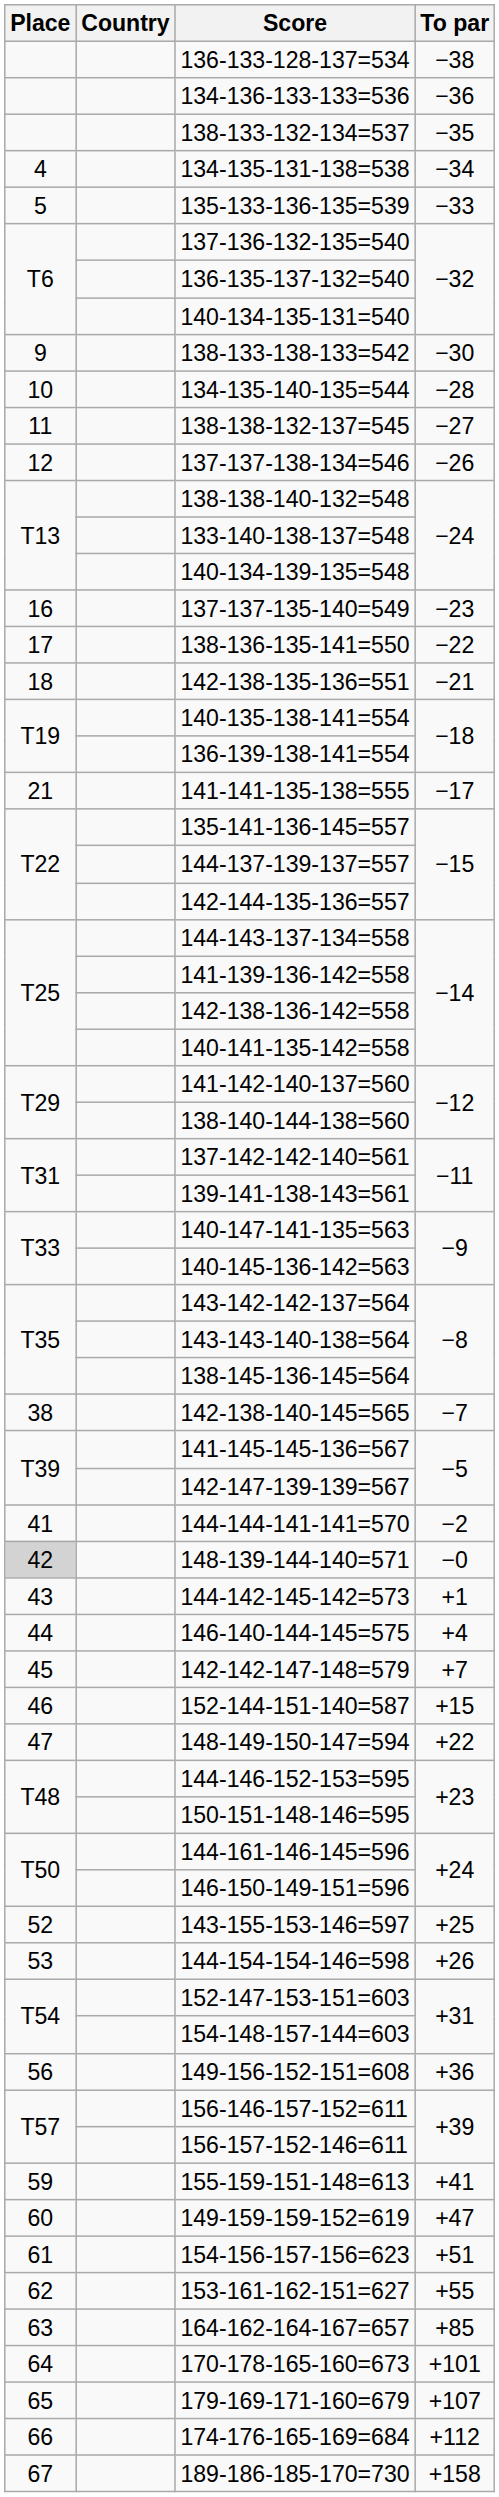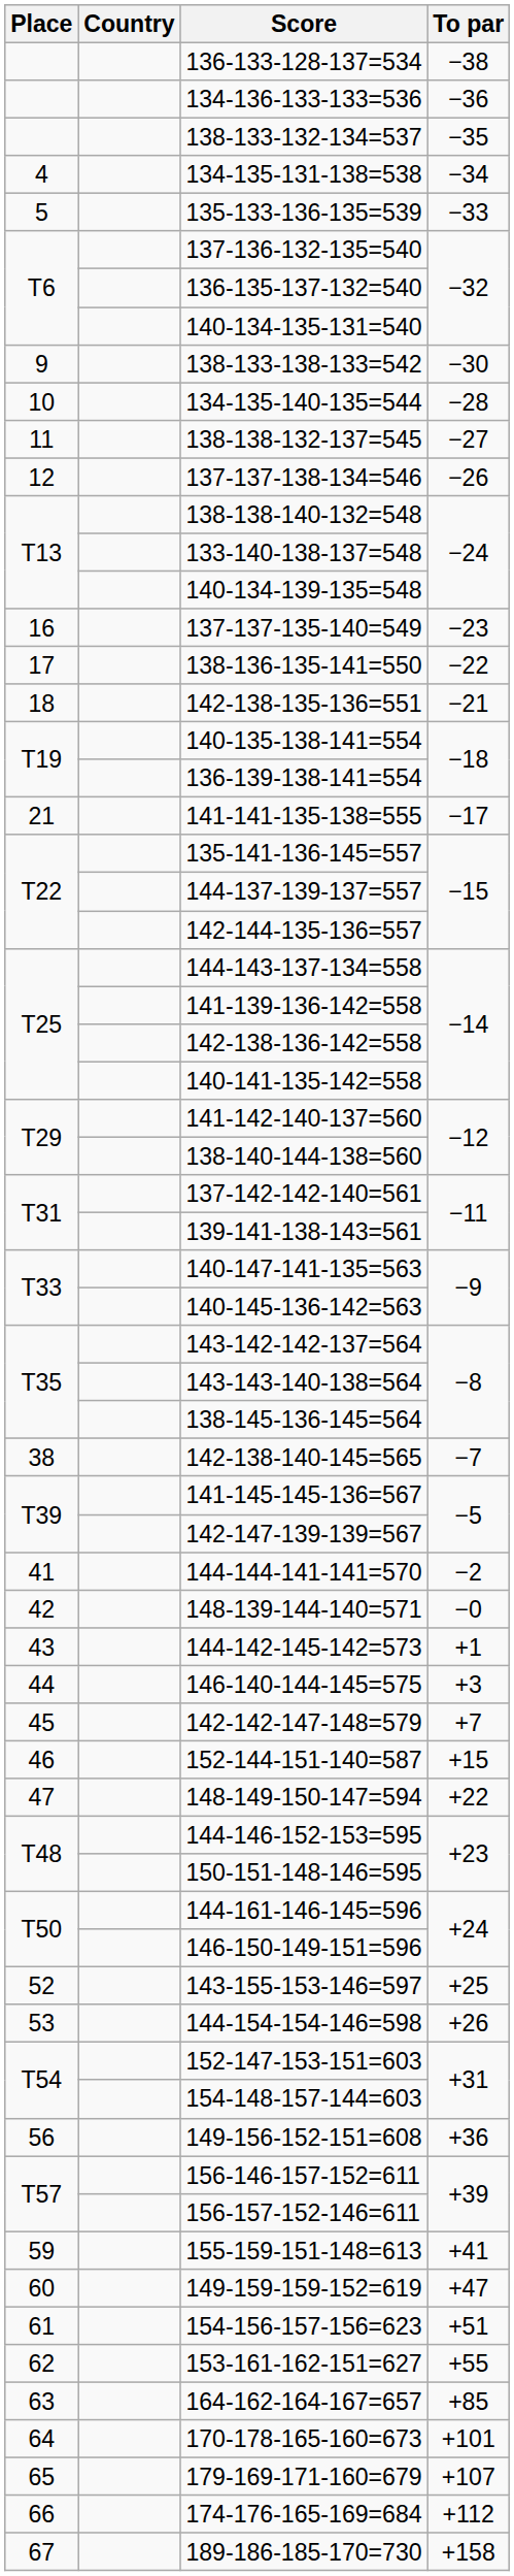148-139-144-140=571 | Place: lightgrey background -> no background
146-140-144-145=575 | To par: +4 -> +3
